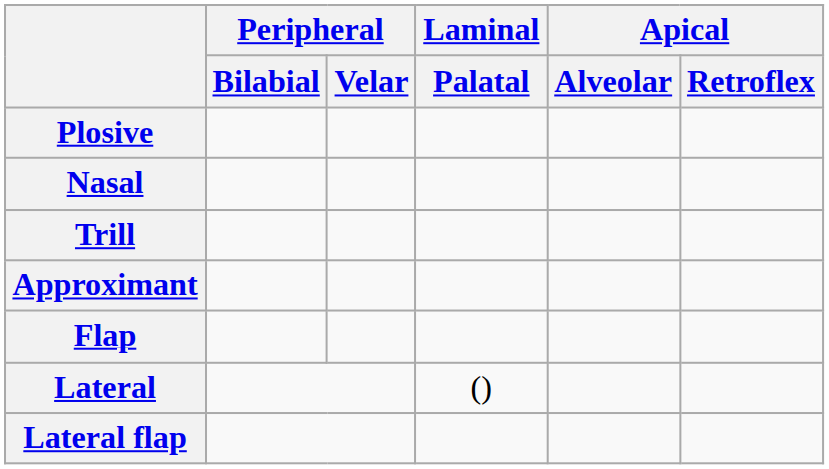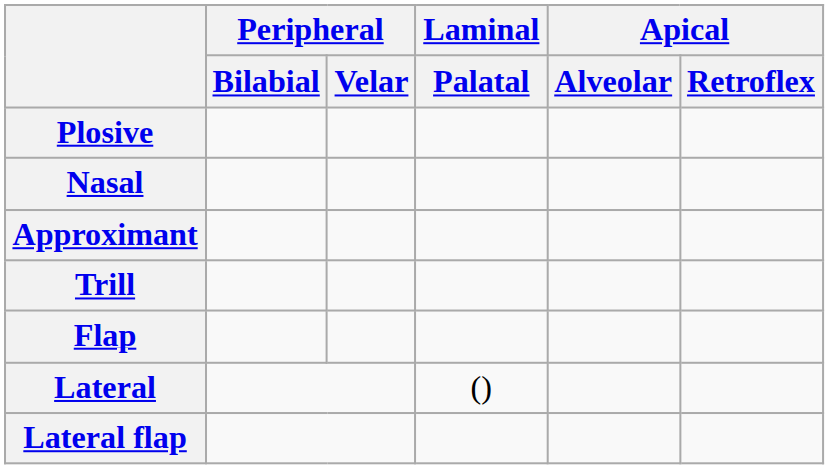rows swapped: Approximant <-> Trill
